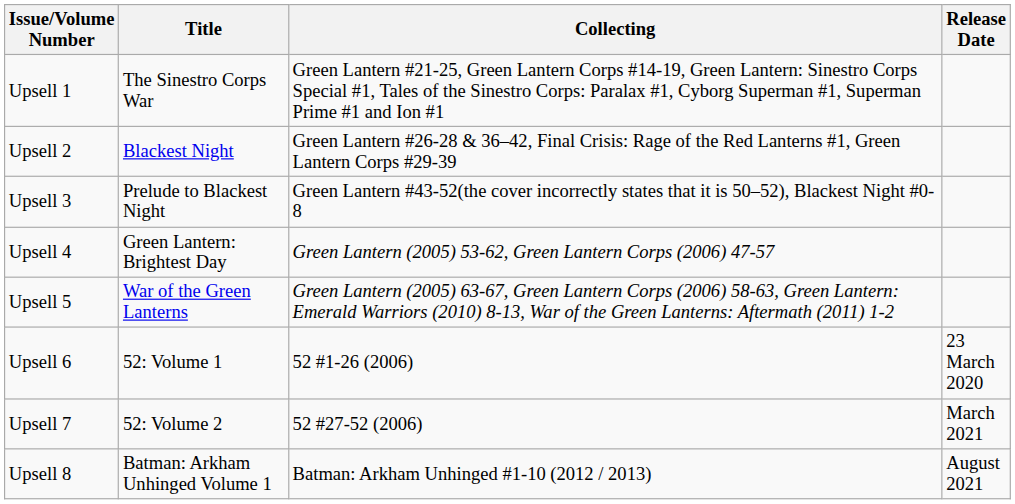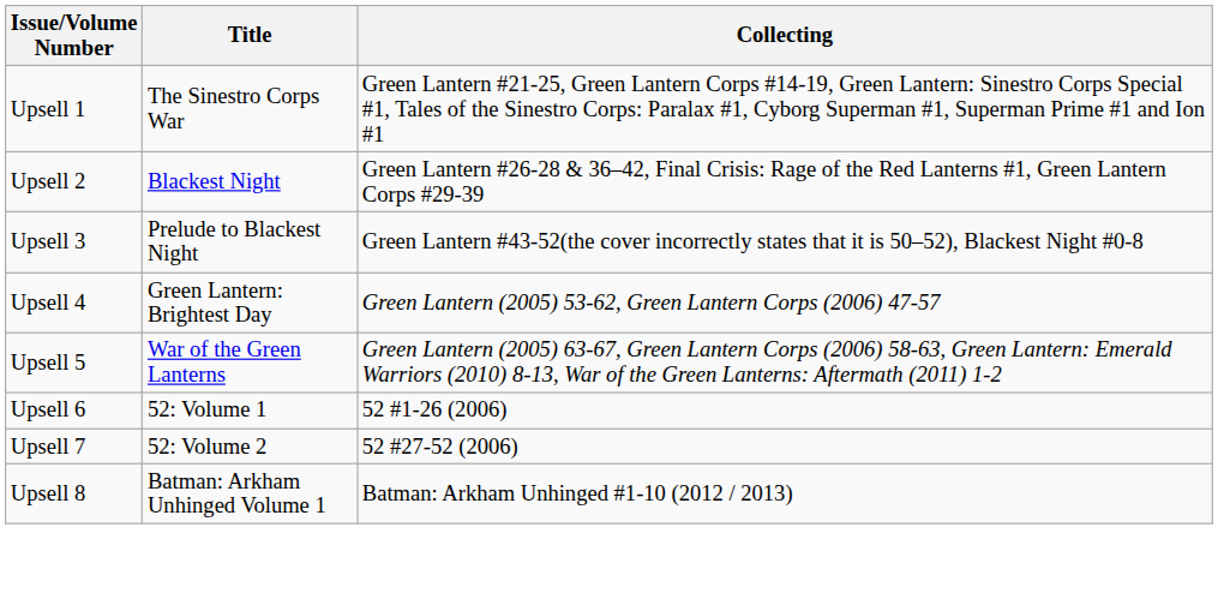- column: Release Date | 23 March 2020 | March 2021 | August 2021
